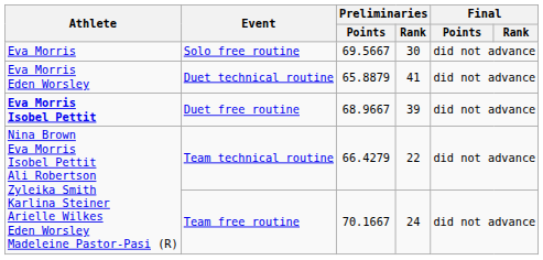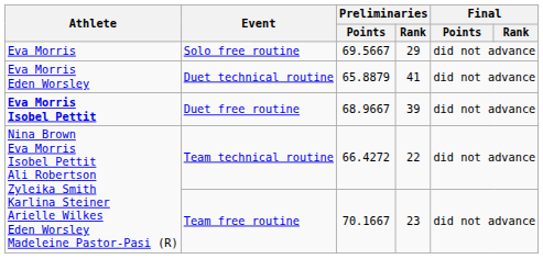Solo free routine | Preliminaries / Rank: 30 -> 29
Team technical routine | Preliminaries / Points: 66.4279 -> 66.4272
Team free routine | Preliminaries / Rank: 24 -> 23
